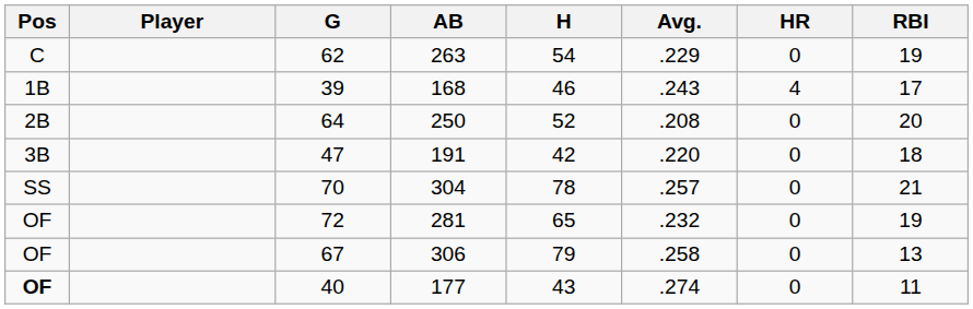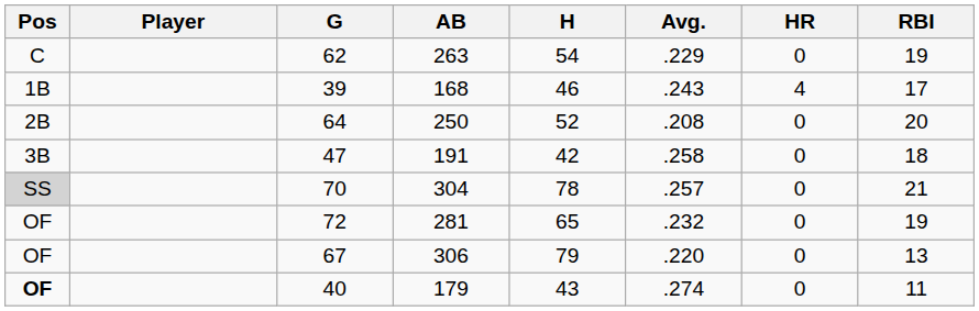47 | Avg.: .220 -> .258
70 | Pos: no background -> lightgrey background
67 | Avg.: .258 -> .220
40 | AB: 177 -> 179
